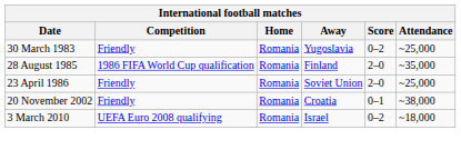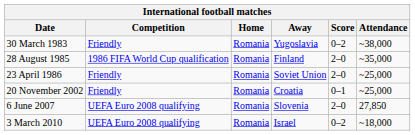30 March 1983 | Attendance: ~25,000 -> ~38,000
20 November 2002 | Attendance: ~38,000 -> ~25,000
+ row: 6 June 2007 | UEFA Euro 2008 qualifying | Romania | Slovenia | 2–0 | 27,850
